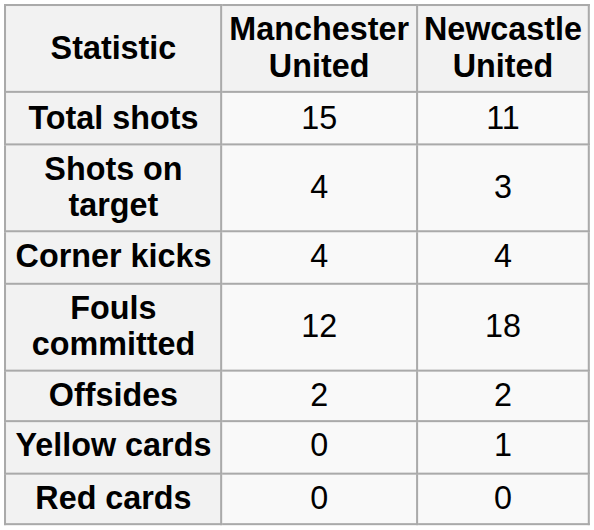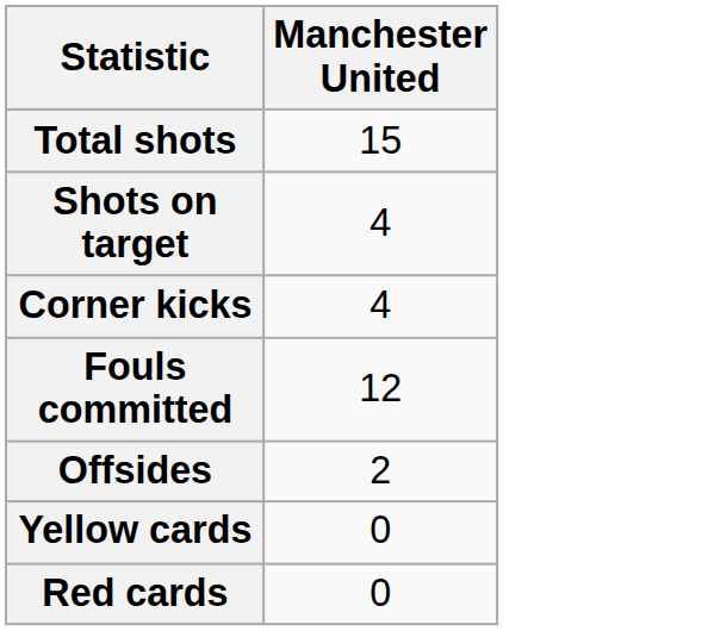- column: Newcastle United | 11 | 3 | 4 | 18 | 2 | 1 | 0
